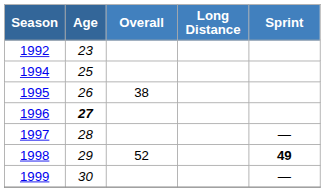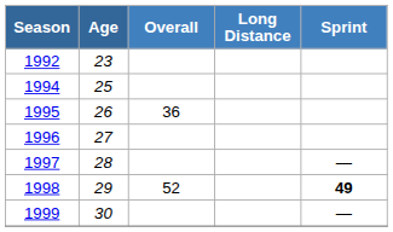1995 | Overall: 38 -> 36
1996 | Age: bold -> normal
